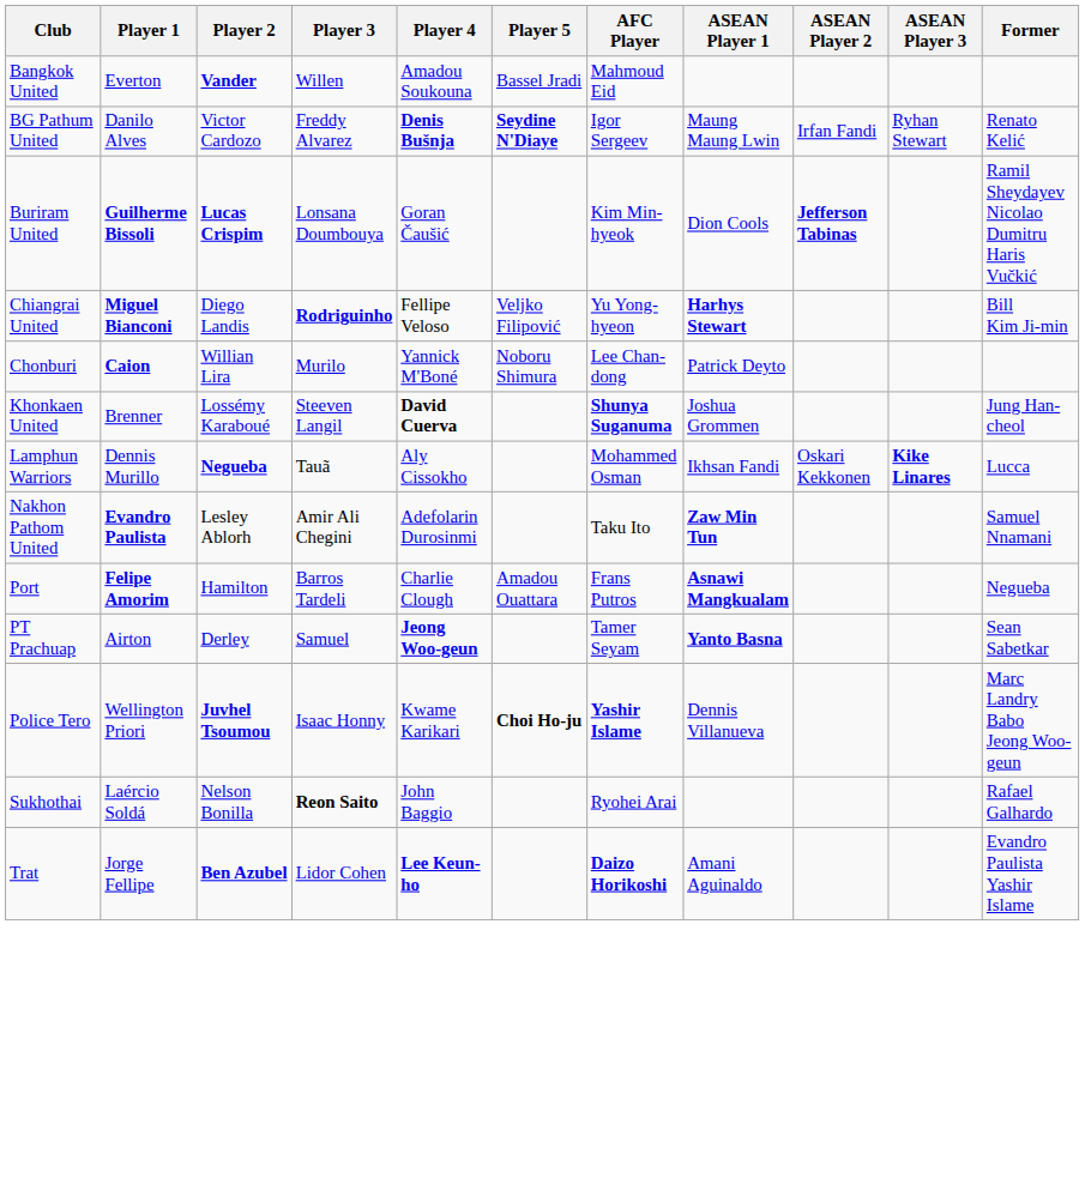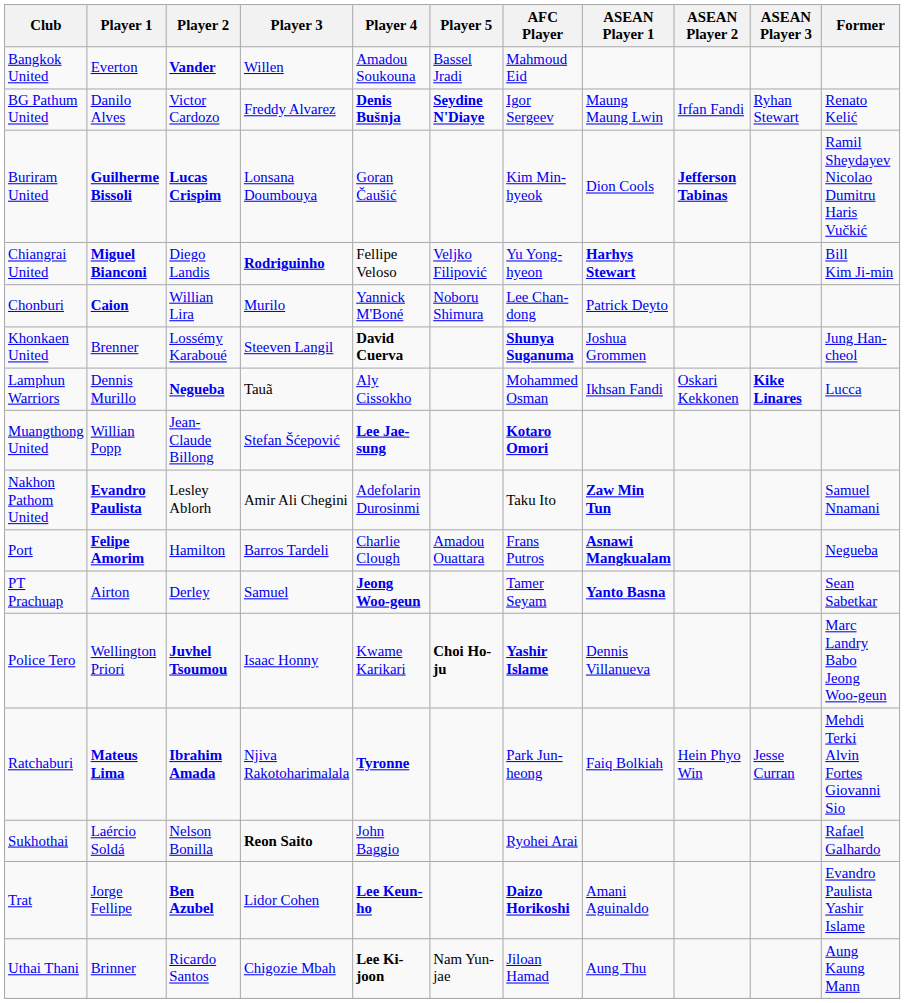+ row: Muangthong United | Willian Popp | Jean-Claude Billong | Stefan Šćepović | Lee Jae-sung | Kotaro Omori
+ row: Ratchaburi | Mateus Lima | Ibrahim Amada | Njiva Rakotoharimalala | Tyronne | Park Jun-heong | Faiq Bolkiah | Hein Phyo Win | Jesse Curran | Mehdi Terki Alvin Fortes Giovanni Sio
+ row: Uthai Thani | Brinner | Ricardo Santos | Chigozie Mbah | Lee Ki-joon | Nam Yun-jae | Jiloan Hamad | Aung Thu | Aung Kaung Mann
